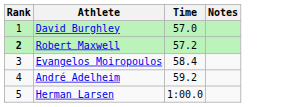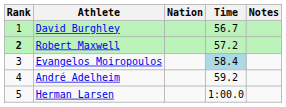+ column: Nation
David Burghley | Time: 57.0 -> 56.7
Evangelos Moiropoulos | Time: no background -> lightblue background
